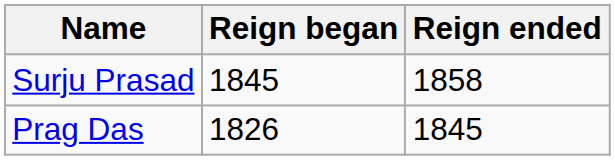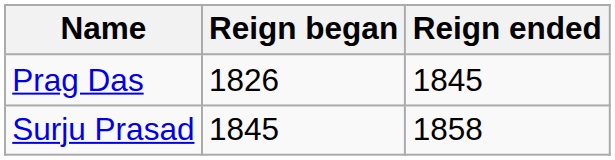rows swapped: Prag Das <-> Surju Prasad
